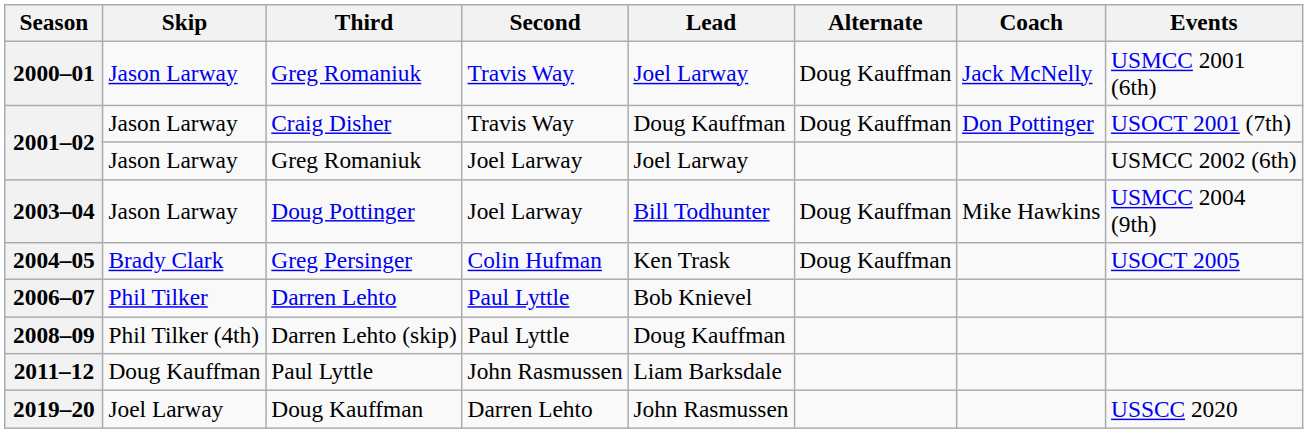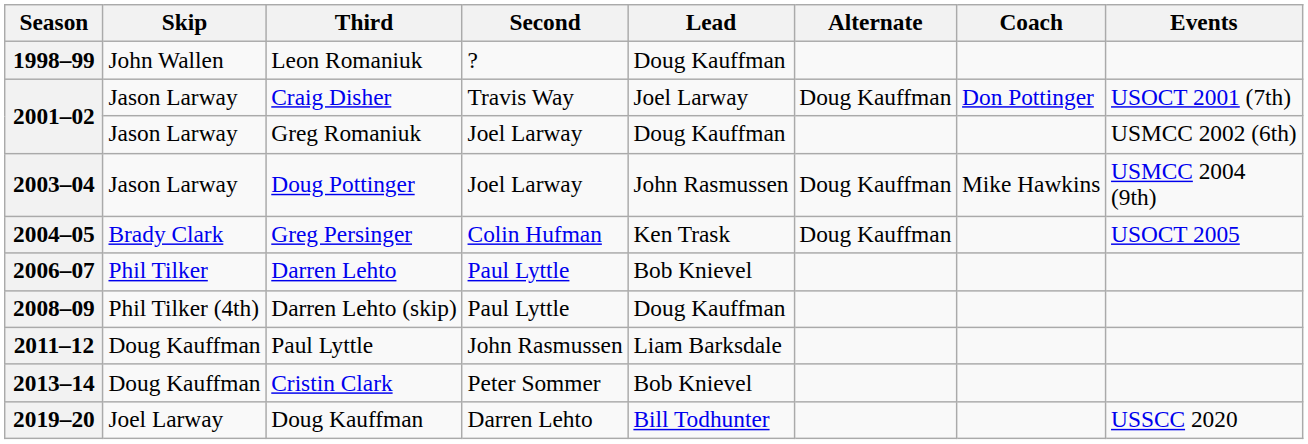+ row: 1998–99 | John Wallen | Leon Romaniuk | ? | Doug Kauffman
- row: 2000–01 | Jason Larway | Greg Romaniuk | Travis Way | Joel Larway | Doug Kauffman | Jack McNelly | USMCC 2001 (6th)
2001–02 / Craig Disher | Lead: Doug Kauffman -> Joel Larway
2001–02 / Greg Romaniuk | Lead: Joel Larway -> Doug Kauffman
2003–04 | Lead: Bill Todhunter -> John Rasmussen
+ row: 2013–14 | Doug Kauffman | Cristin Clark | Peter Sommer | Bob Knievel
2019–20 | Lead: John Rasmussen -> Bill Todhunter
